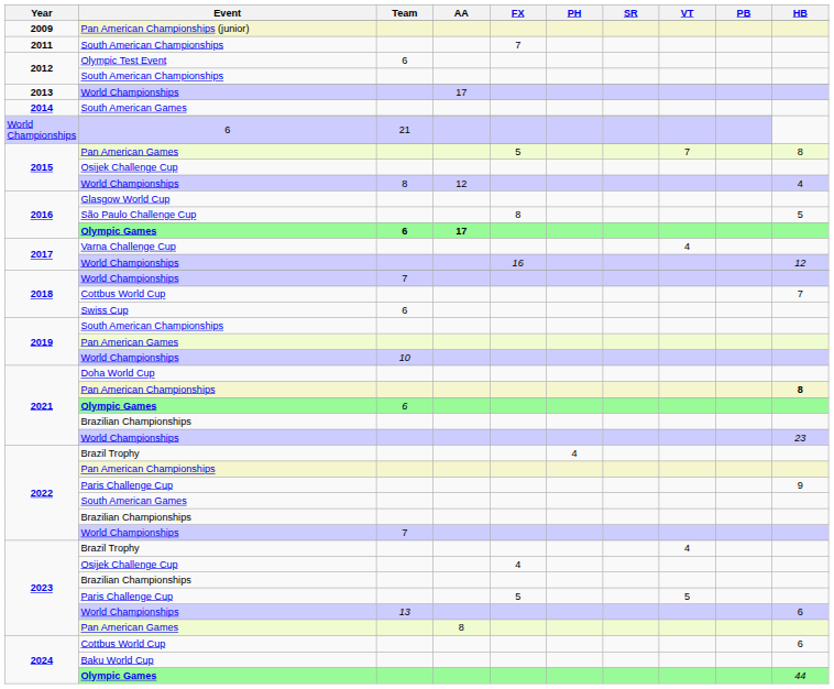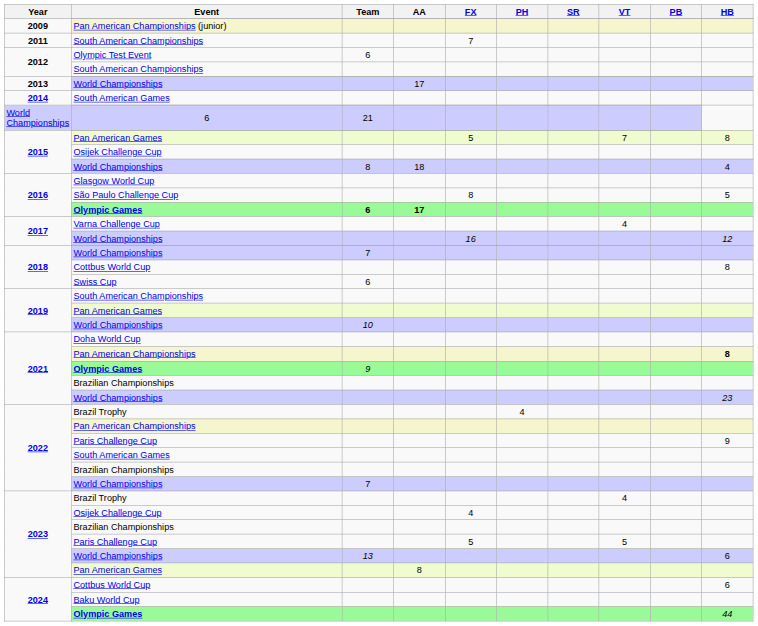2015 / World Championships | AA: 12 -> 18
2018 / Cottbus World Cup | HB: 7 -> 8
2021 / Olympic Games | Team: 6 -> 9
